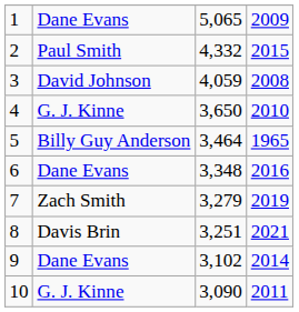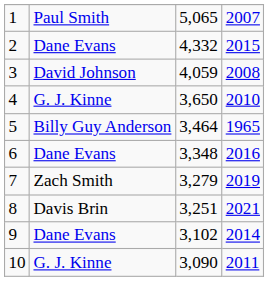1 | column 2: Dane Evans -> Paul Smith
1 | column 4: 2009 -> 2007
2 | column 2: Paul Smith -> Dane Evans
